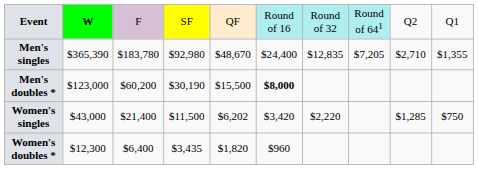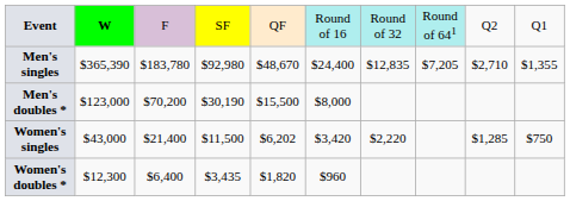Men's doubles * | column 3: $60,200 -> $70,200
Men's doubles * | column 6: bold -> normal
